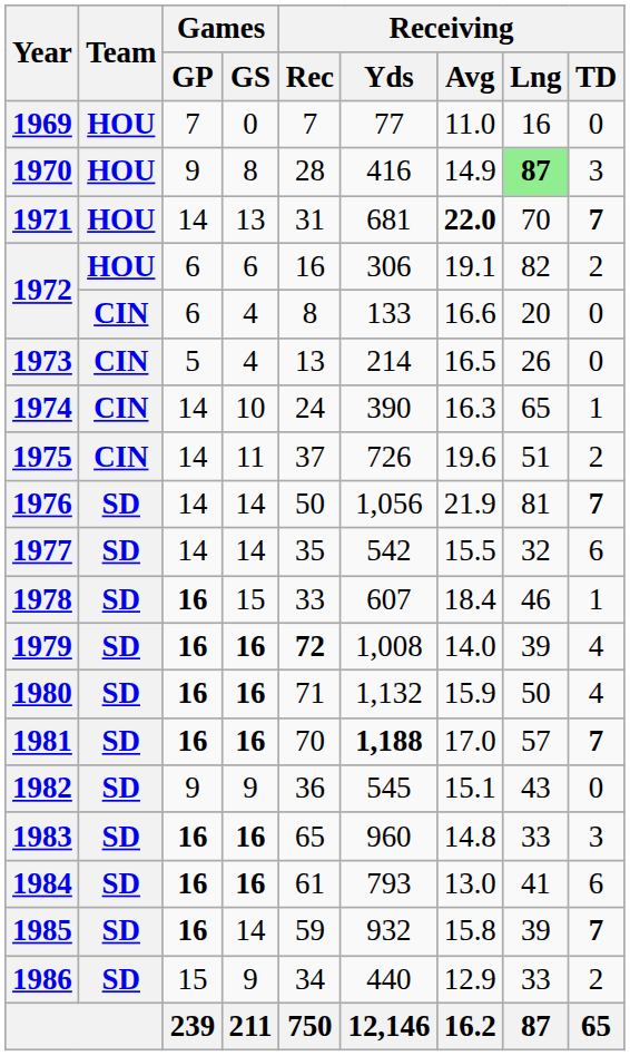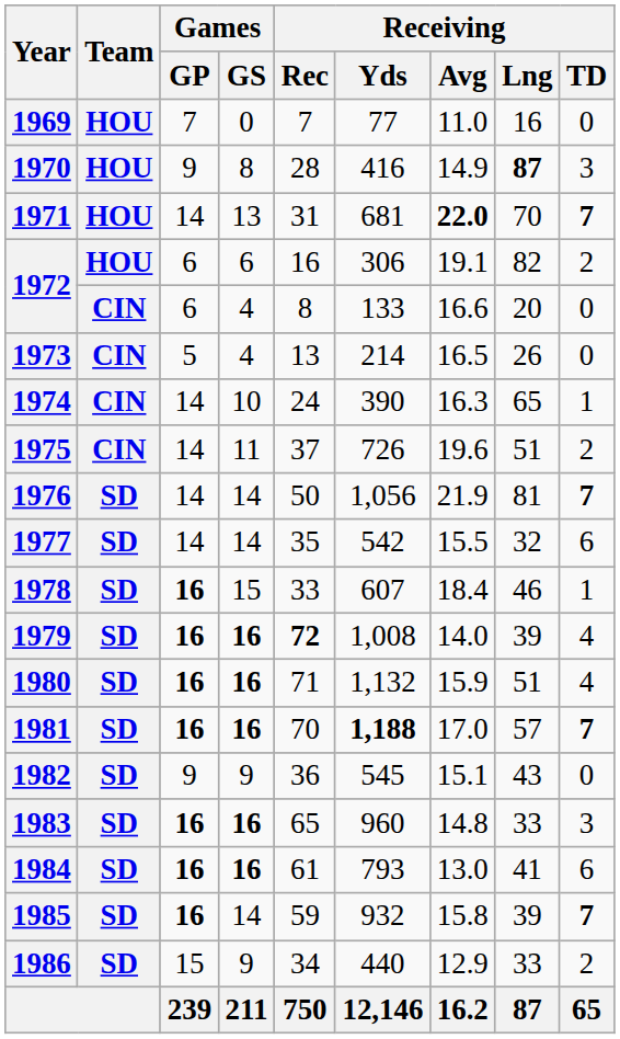1970 | Receiving / Lng: lightgreen background -> no background
1980 | Receiving / Lng: 50 -> 51
